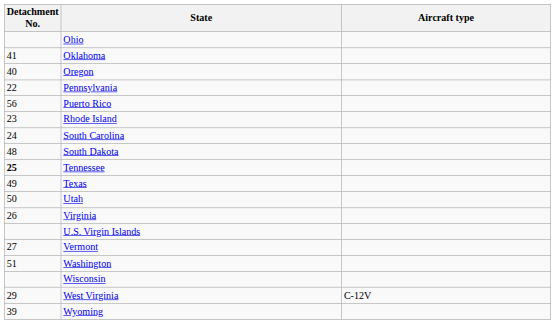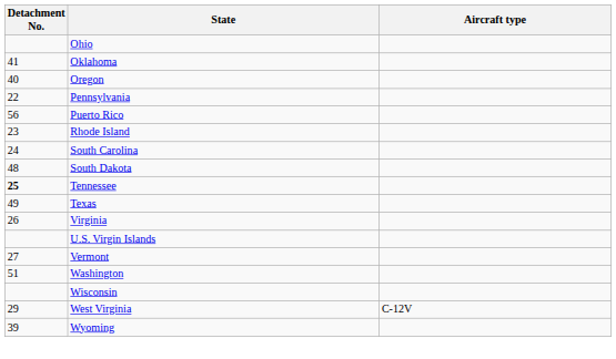- row: 50 | Utah
